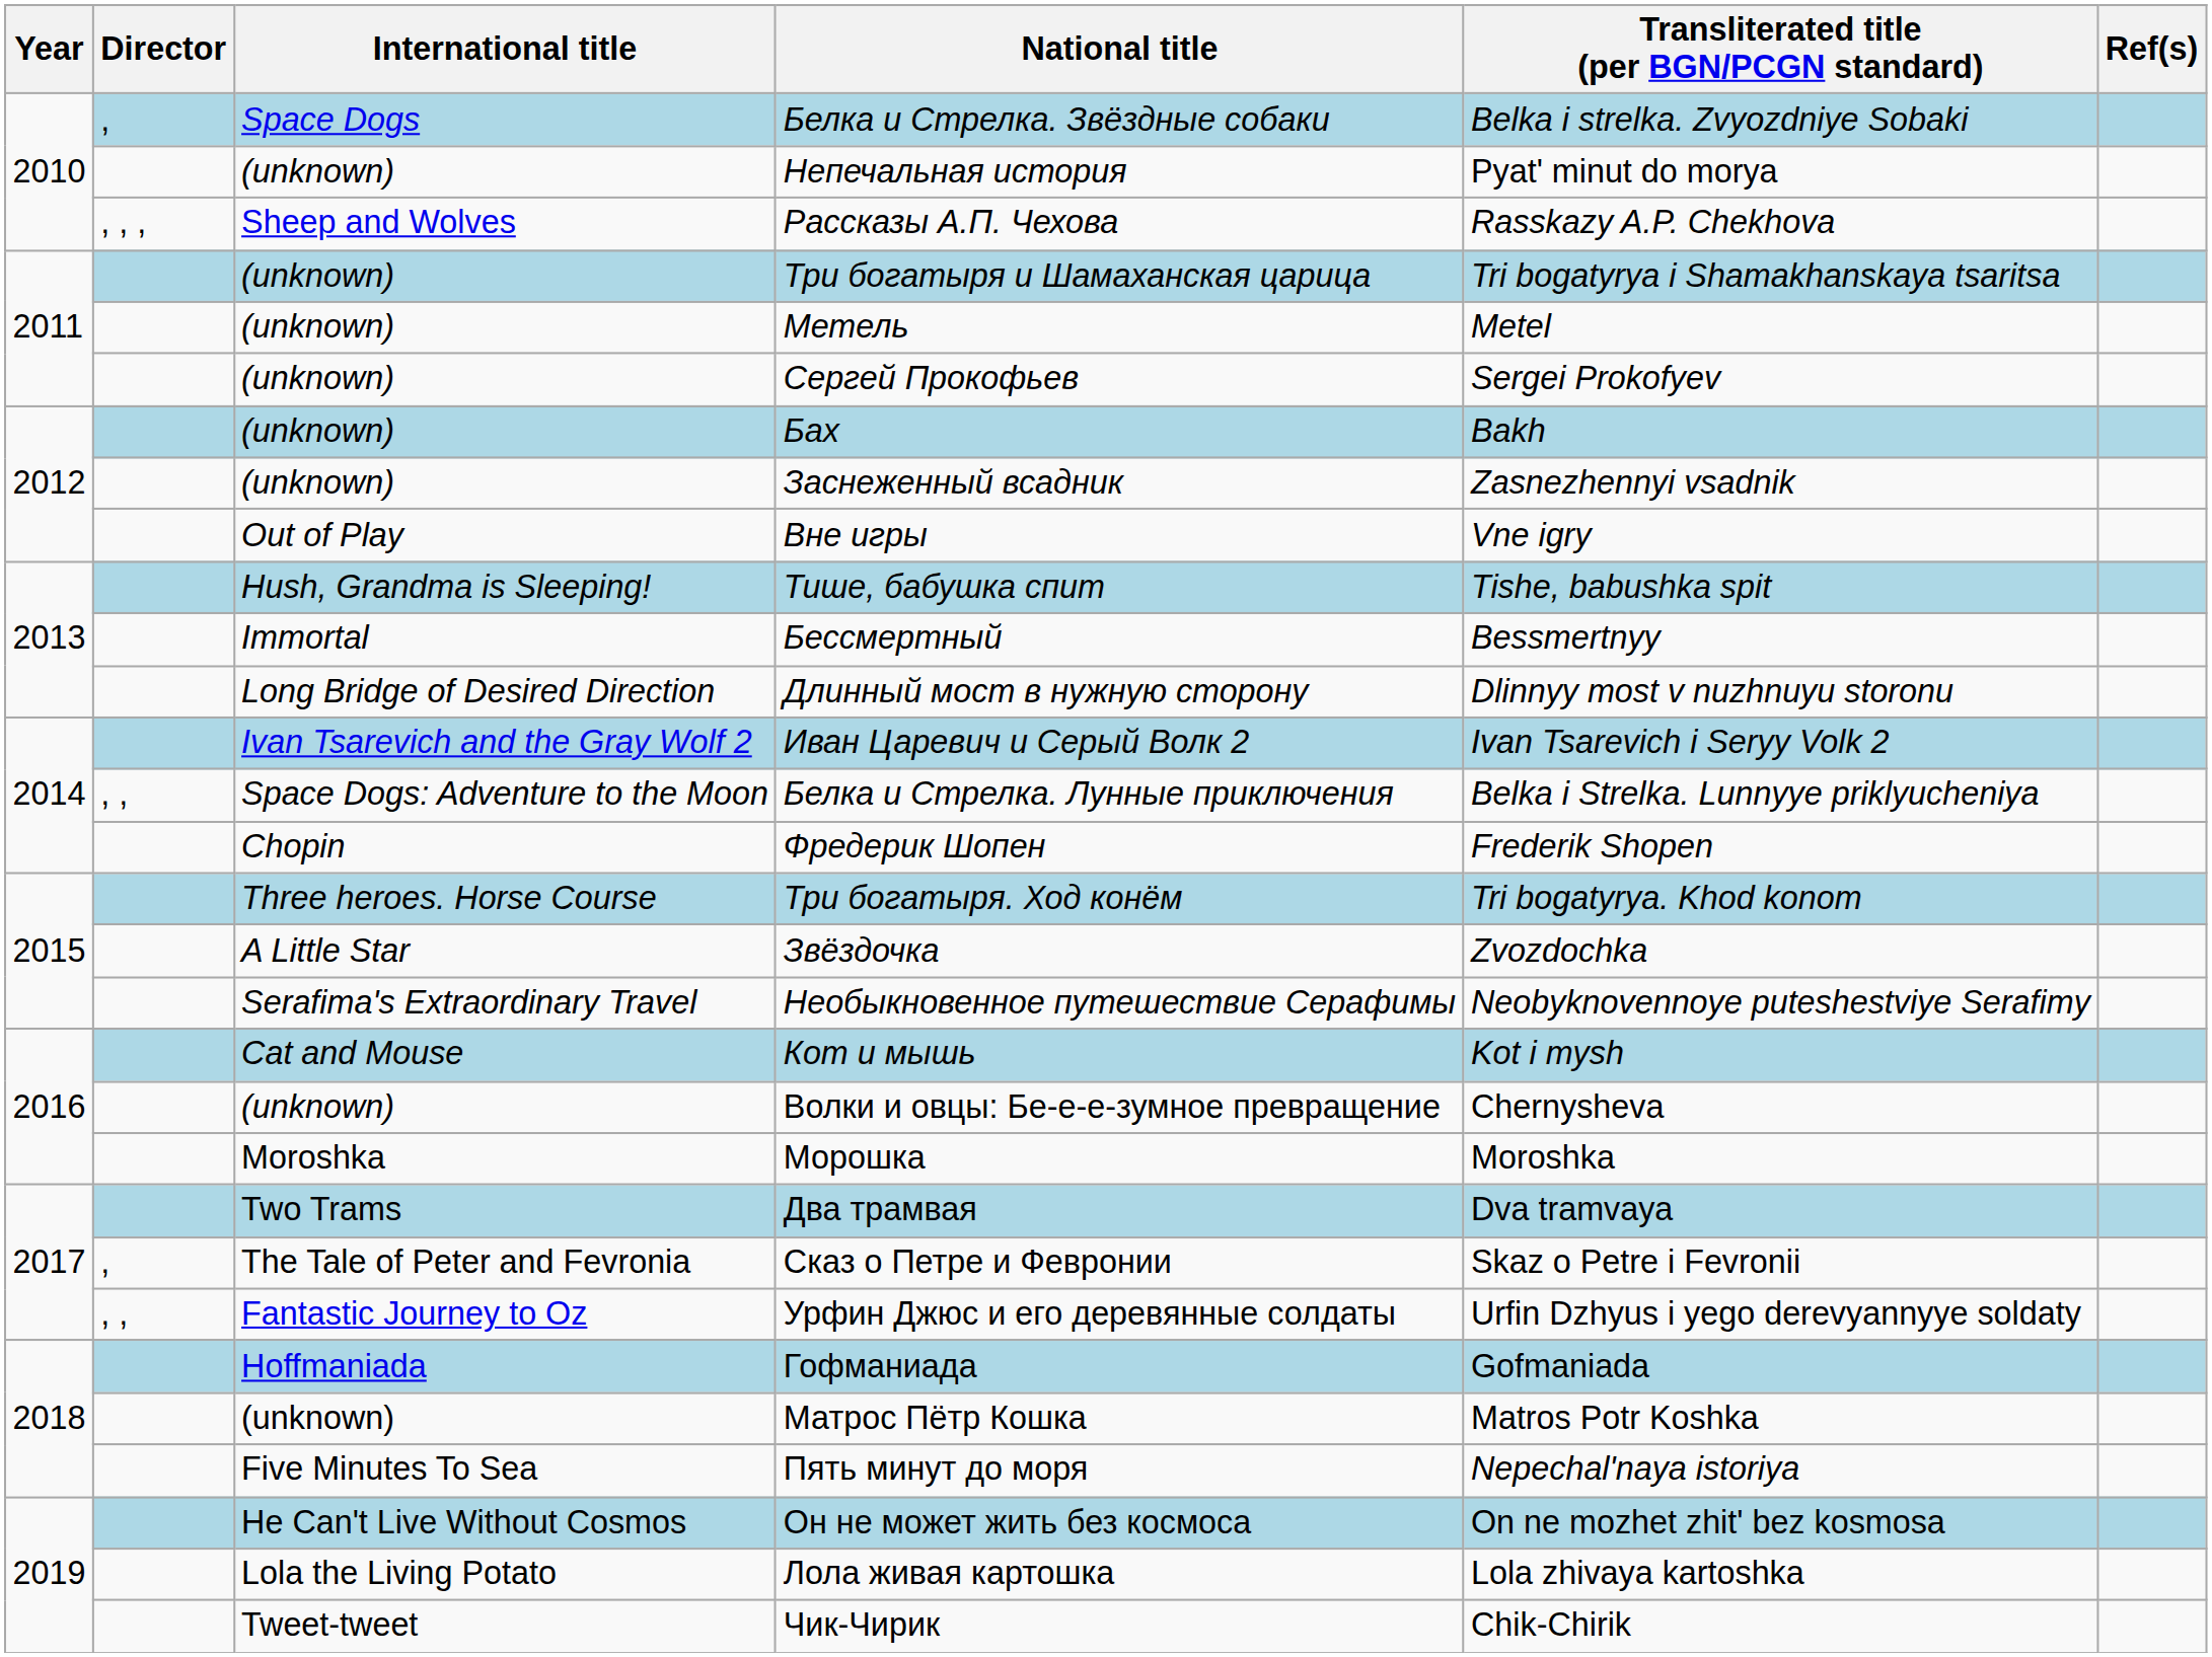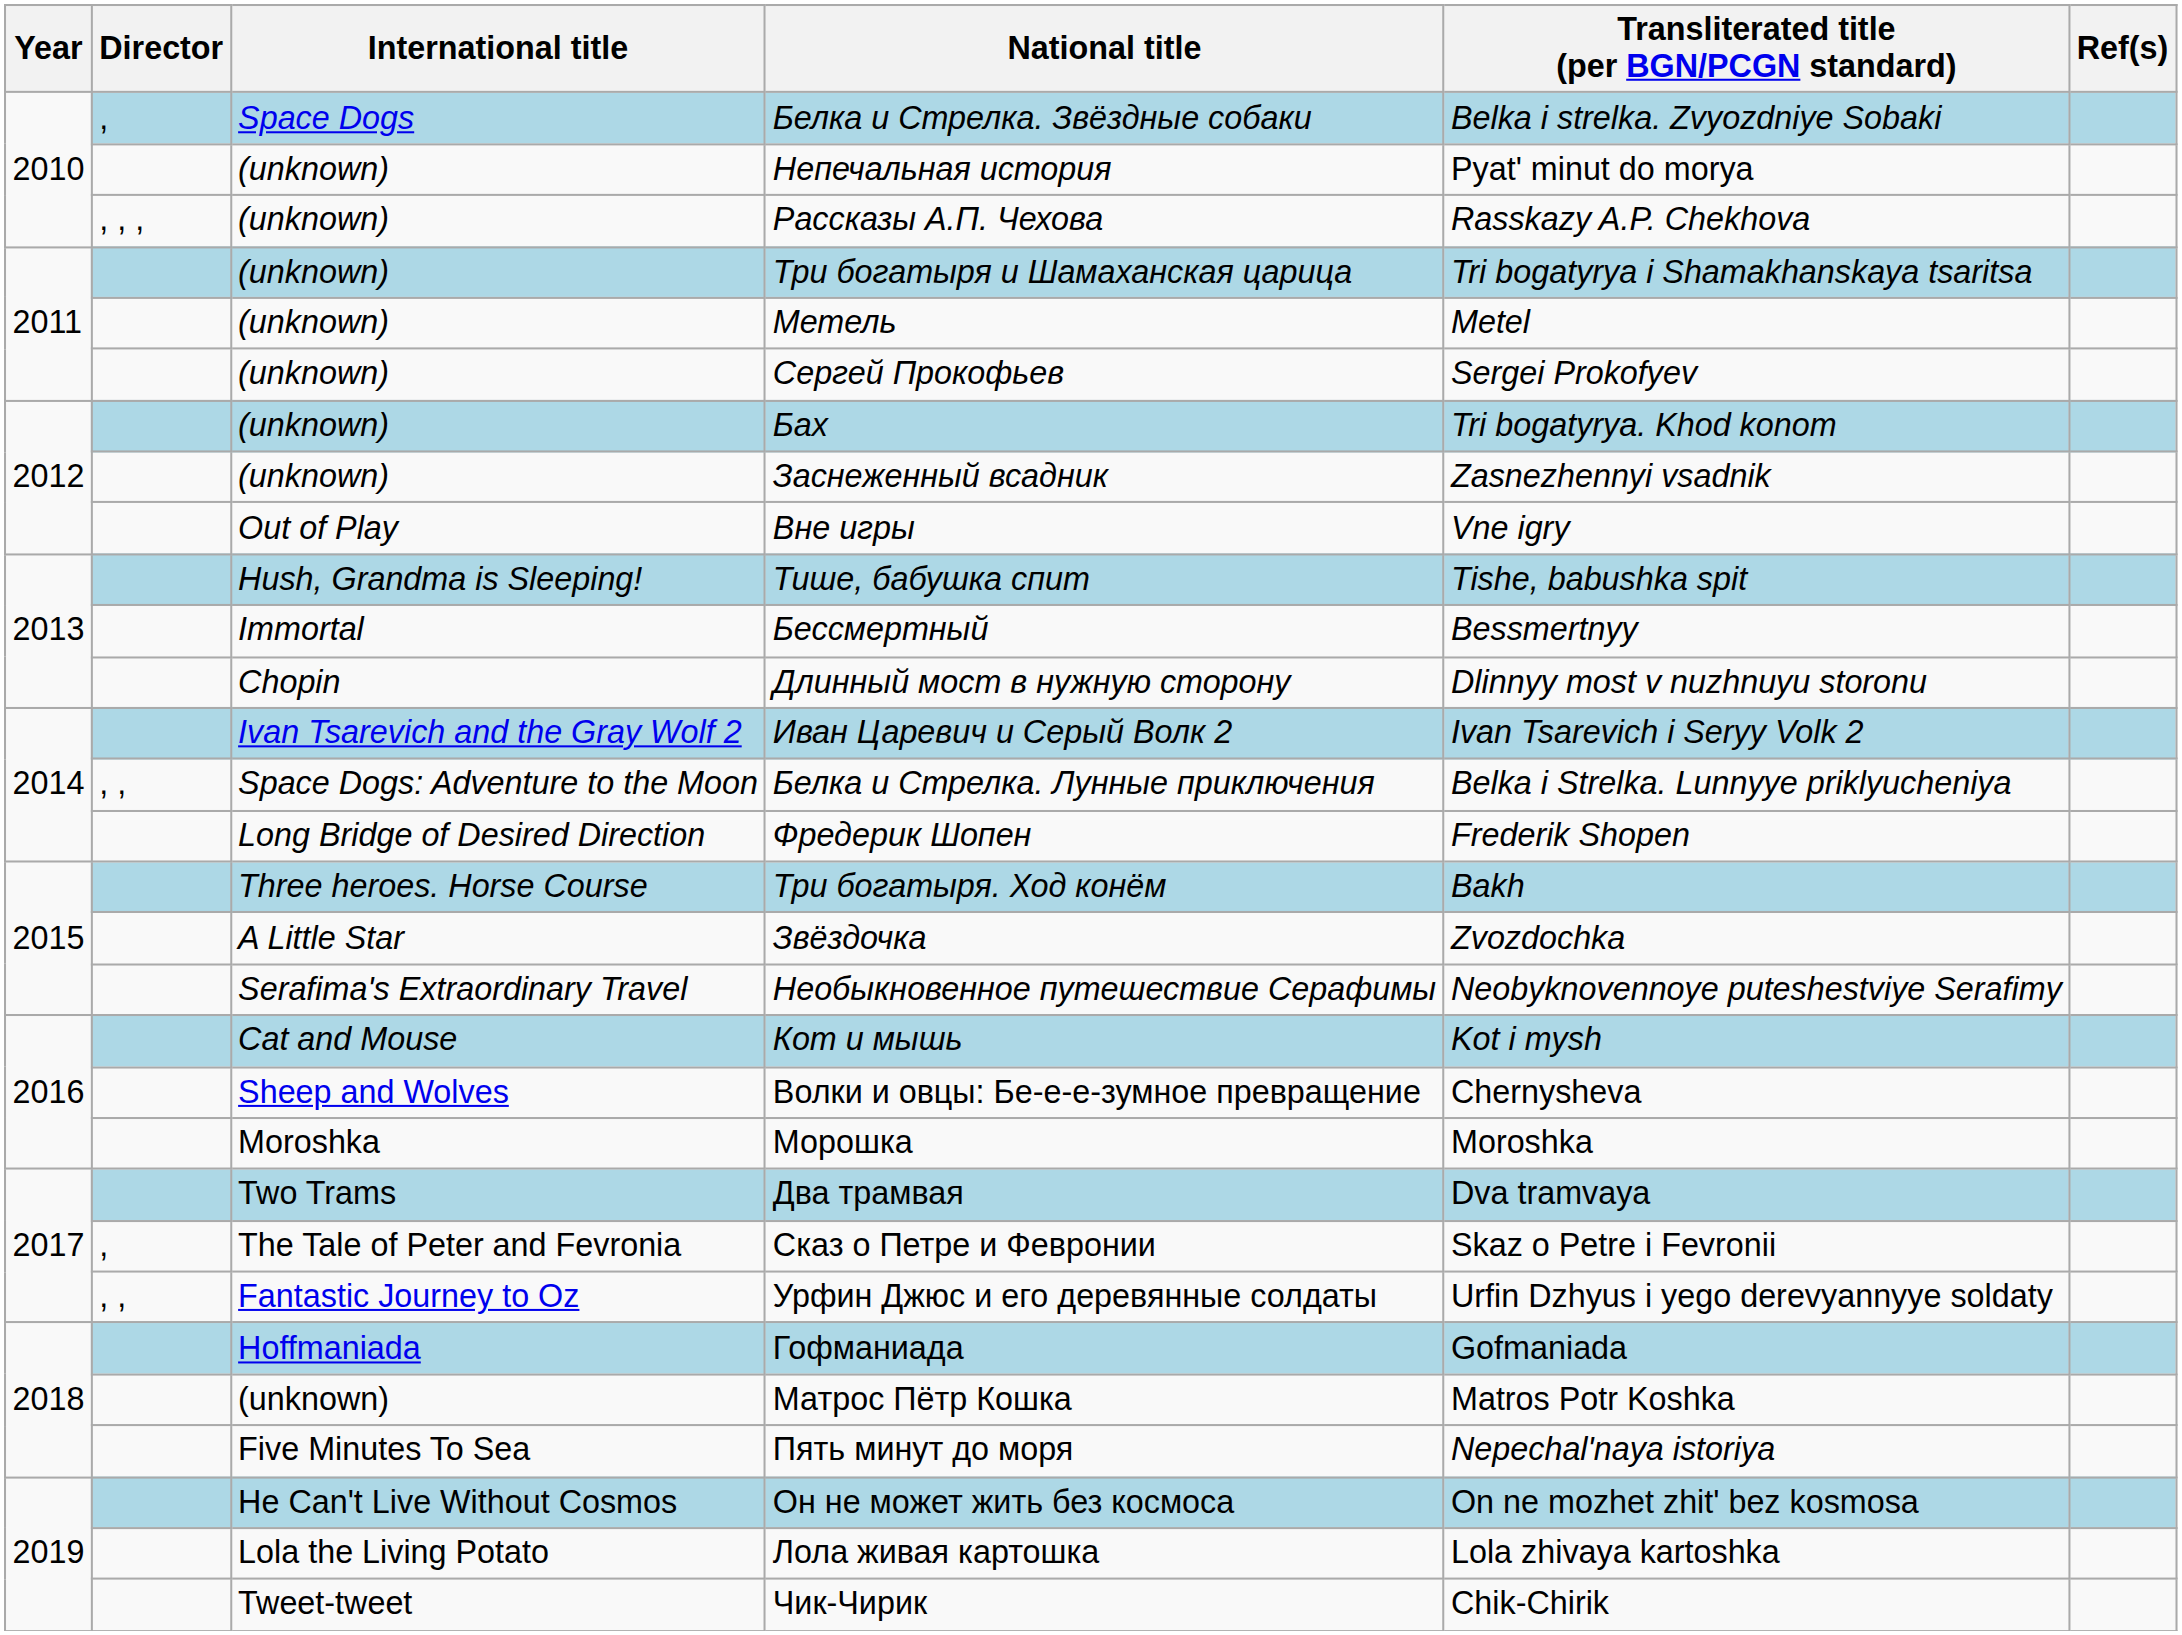Рассказы А.П. Чехова | International title: Sheep and Wolves -> (unknown)
Бах | Transliterated title (per BGN/PCGN standard): Bakh -> Tri bogatyrya. Khod konom
Длинный мост в нужную сторону | International title: Long Bridge of Desired Direction -> Chopin
Фредерик Шопен | International title: Chopin -> Long Bridge of Desired Direction
Три богатыря. Ход конём | Transliterated title (per BGN/PCGN standard): Tri bogatyrya. Khod konom -> Bakh
Волки и овцы: Бе-е-е-зумное превращение | International title: (unknown) -> Sheep and Wolves
